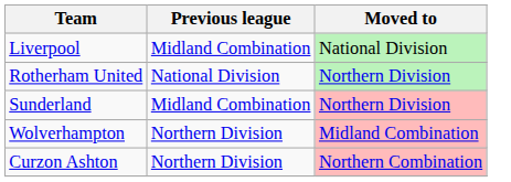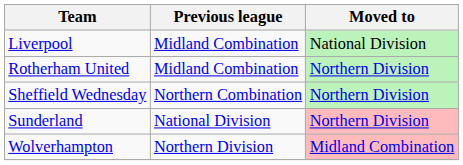Rotherham United | Previous league: National Division -> Midland Combination
+ row: Sheffield Wednesday | Northern Combination | Northern Division
Sunderland | Previous league: Midland Combination -> National Division
- row: Curzon Ashton | Northern Division | Northern Combination
